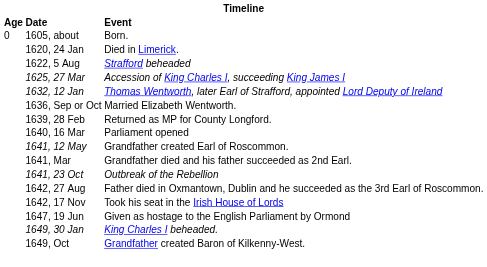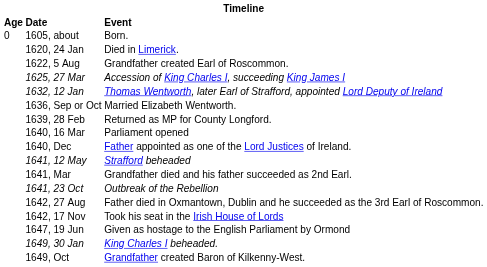1622, 5 Aug | Event: Strafford beheaded -> Grandfather created Earl of Roscommon.
+ row: 1640, Dec | Father appointed as one of the Lord Justices of Ireland.
1641, 12 May | Event: Grandfather created Earl of Roscommon. -> Strafford beheaded
